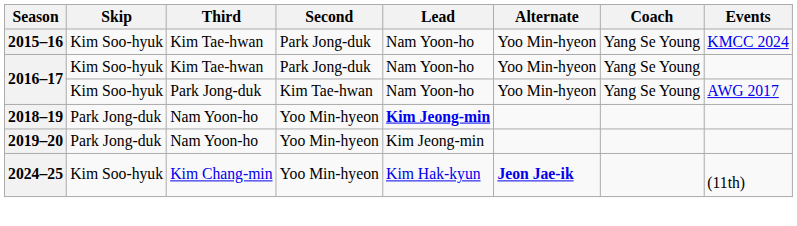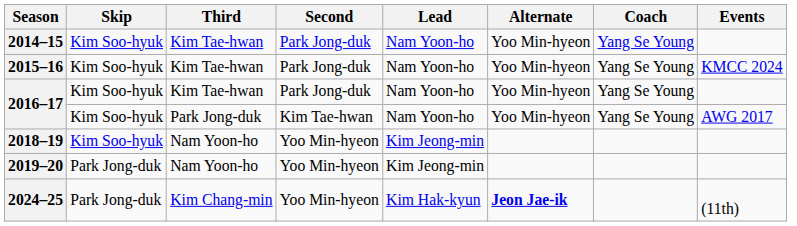+ row: 2014–15 | Kim Soo-hyuk | Kim Tae-hwan | Park Jong-duk | Nam Yoon-ho | Yoo Min-hyeon | Yang Se Young
2018–19 | Skip: Park Jong-duk -> Kim Soo-hyuk
2018–19 | Lead: bold -> normal
2024–25 | Skip: Kim Soo-hyuk -> Park Jong-duk
